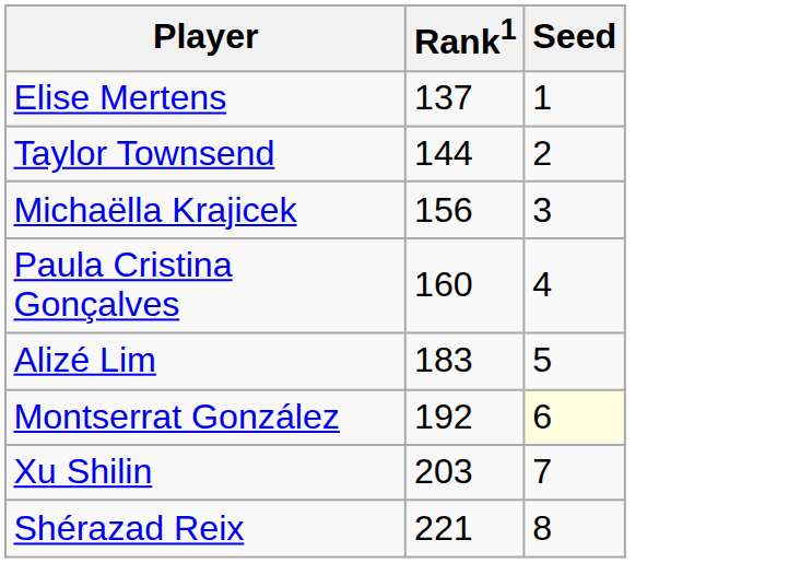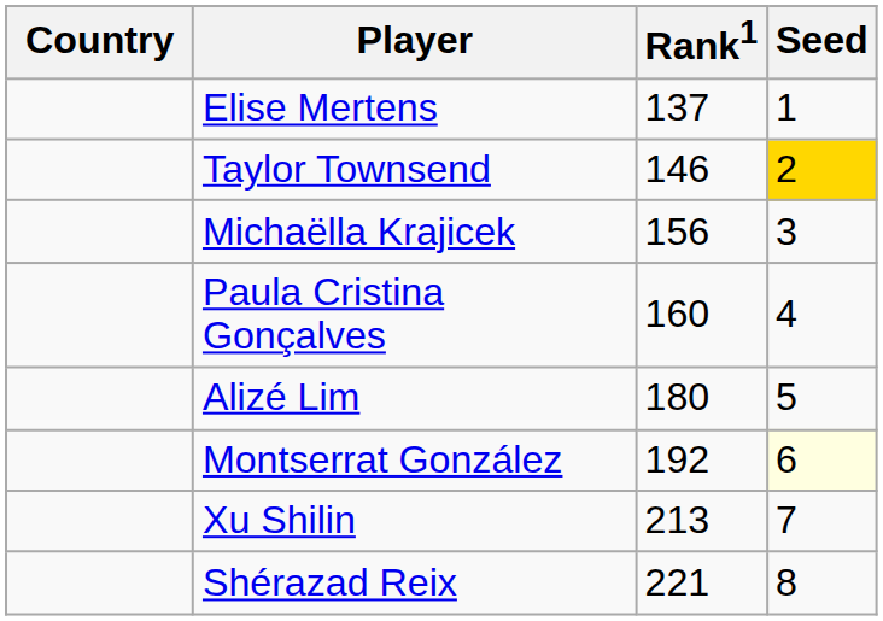+ column: Country
Taylor Townsend | Rank1: 144 -> 146
Taylor Townsend | Seed: no background -> gold background
Alizé Lim | Rank1: 183 -> 180
Xu Shilin | Rank1: 203 -> 213
